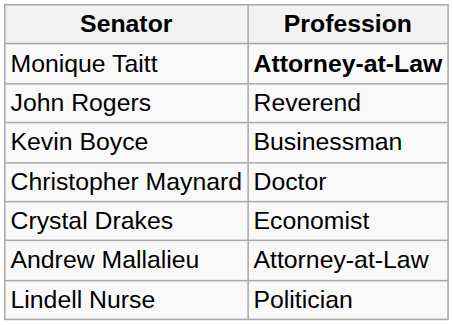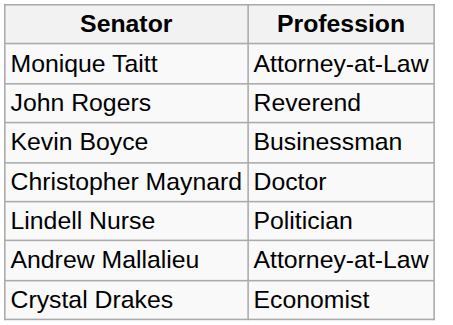Monique Taitt | Profession: bold -> normal
rows swapped: Crystal Drakes <-> Lindell Nurse
